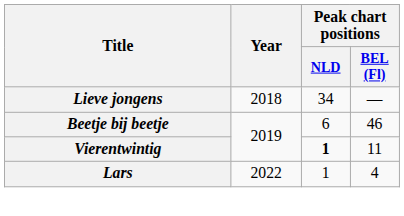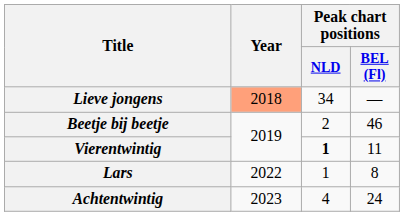Lieve jongens | Year: no background -> lightsalmon background
Beetje bij beetje | Peak chart positions / NLD: 6 -> 2
Lars | Peak chart positions / BEL (Fl): 4 -> 8
+ row: Achtentwintig | 2023 | 4 | 24
